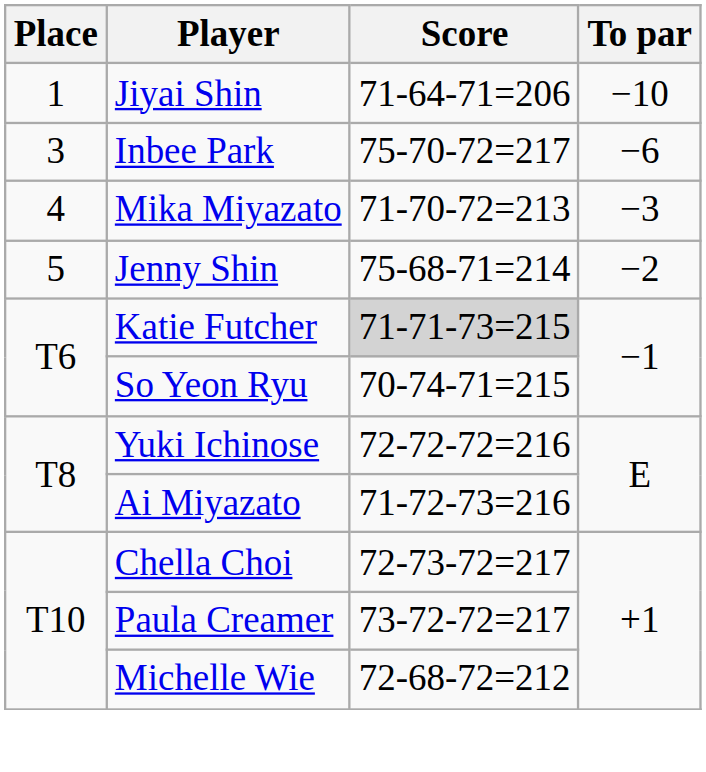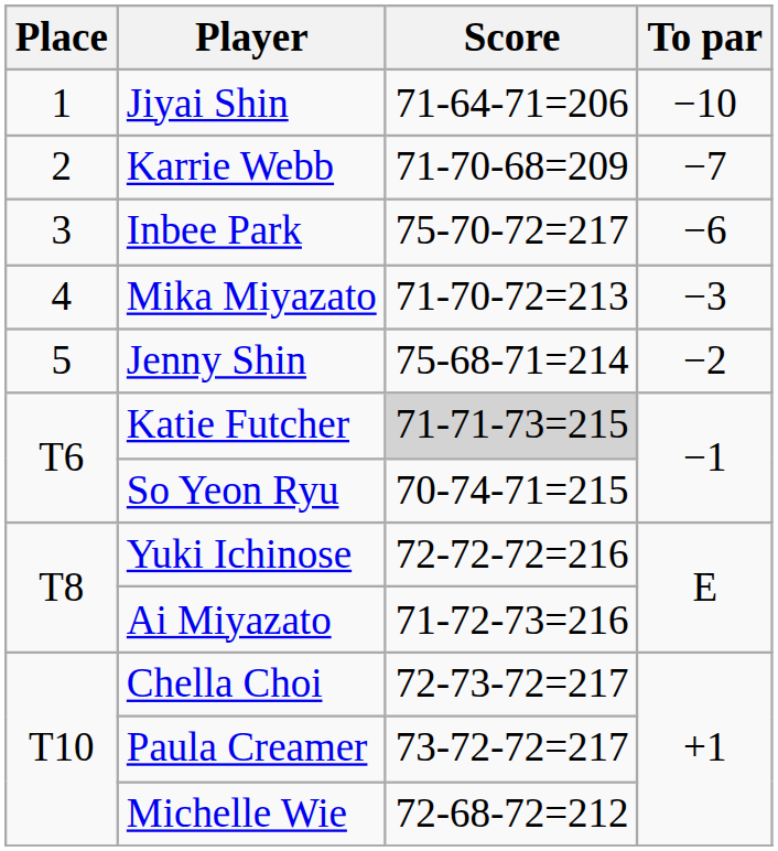+ row: 2 | Karrie Webb | 71-70-68=209 | −7
